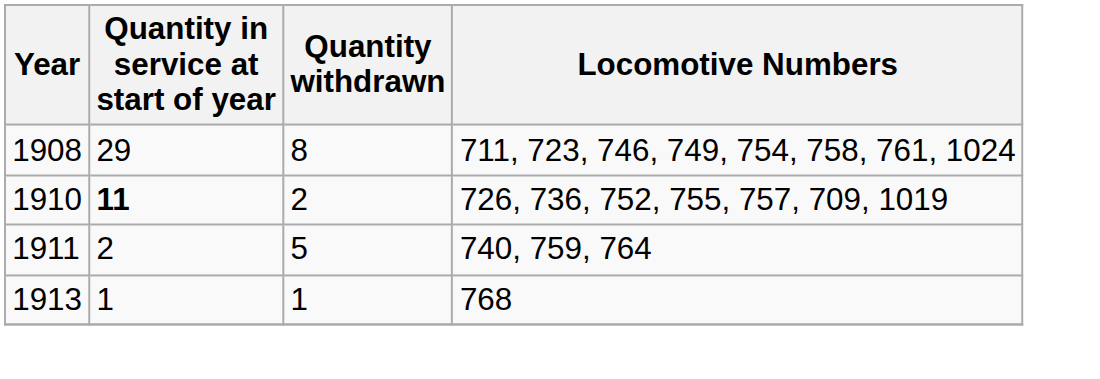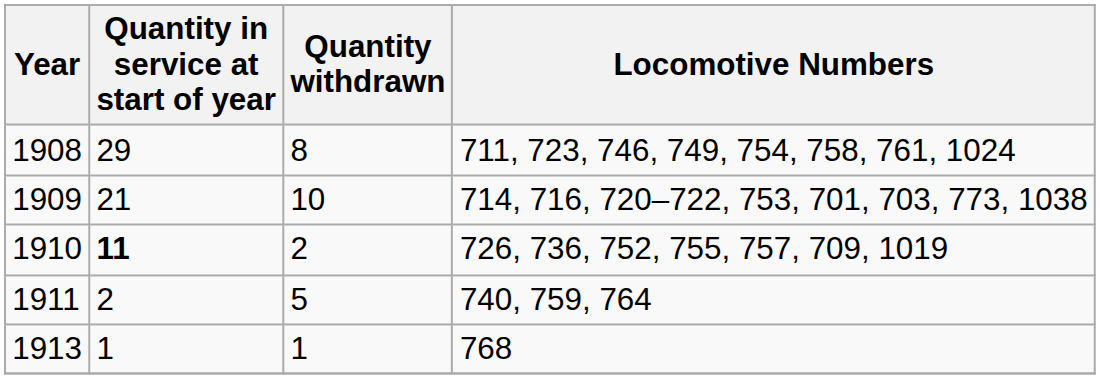+ row: 1909 | 21 | 10 | 714, 716, 720–722, 753, 701, 703, 773, 1038
